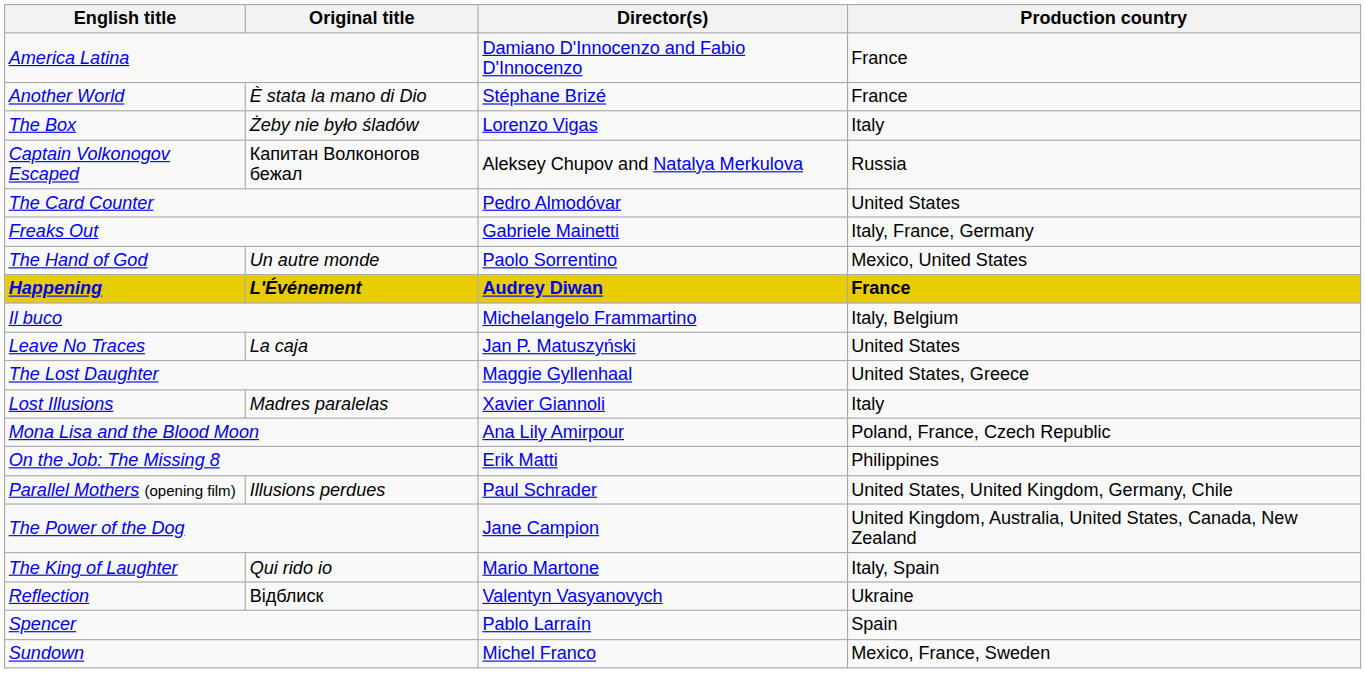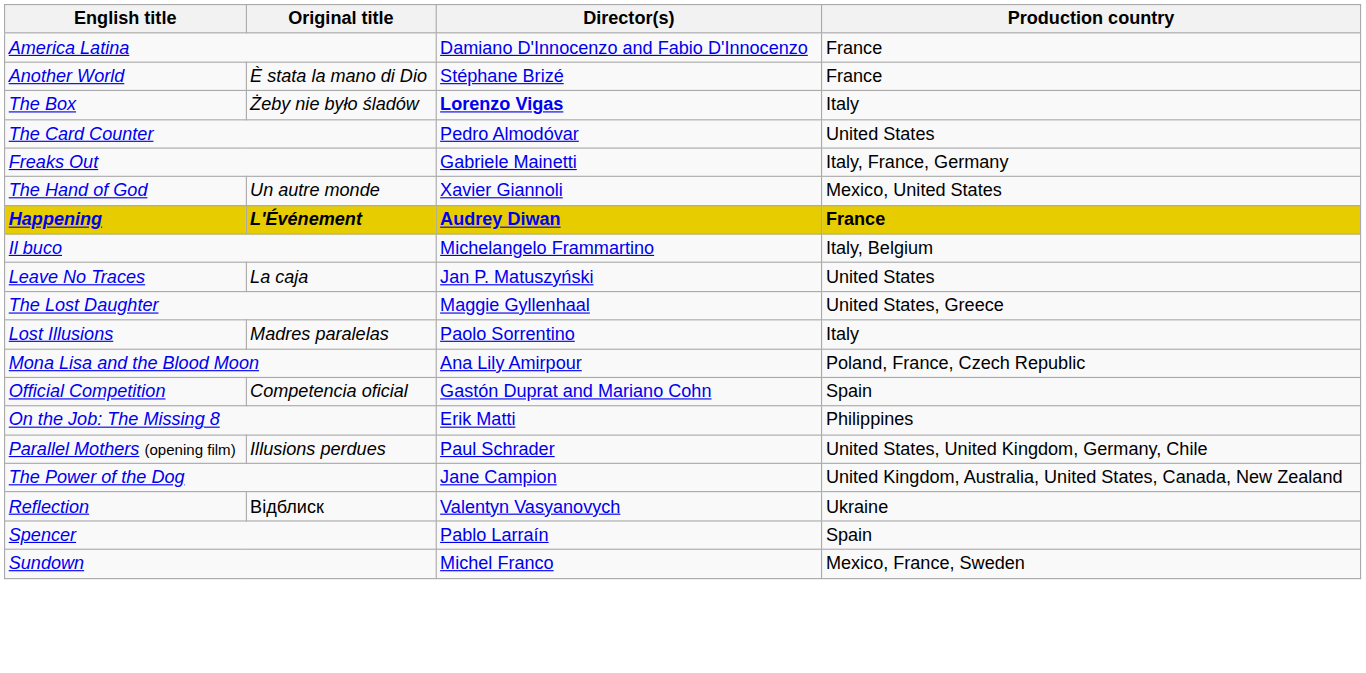The Box | Director(s): normal -> bold
- row: Captain Volkonogov Escaped | Капитан Волконогов бежал | Aleksey Chupov and Natalya Merkulova | Russia
The Hand of God | Director(s): Paolo Sorrentino -> Xavier Giannoli
Lost Illusions | Director(s): Xavier Giannoli -> Paolo Sorrentino
+ row: Official Competition | Competencia oficial | Gastón Duprat and Mariano Cohn | Spain
- row: The King of Laughter | Qui rido io | Mario Martone | Italy, Spain
